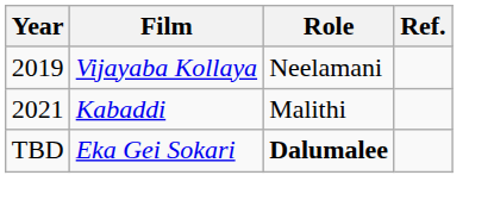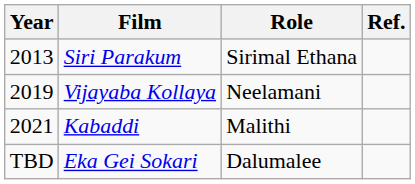+ row: 2013 | Siri Parakum | Sirimal Ethana
Eka Gei Sokari | Role: bold -> normal
